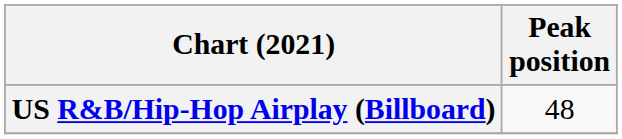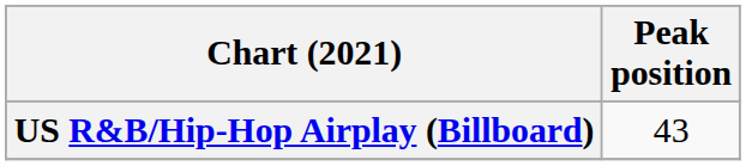US R&B/Hip-Hop Airplay (Billboard) | Peak position: 48 -> 43
